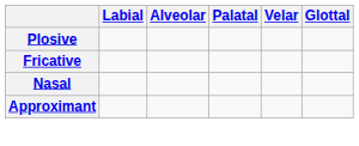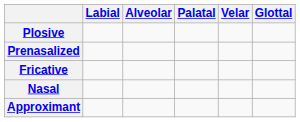+ row: Prenasalized
